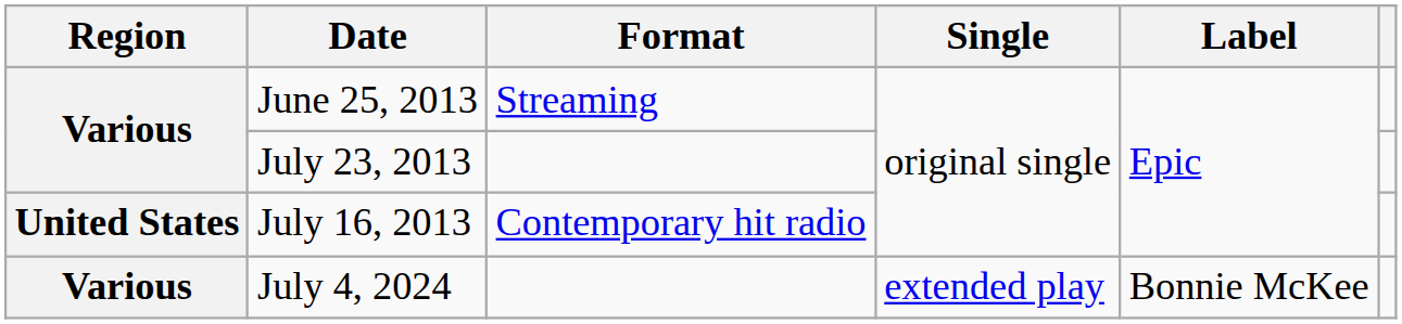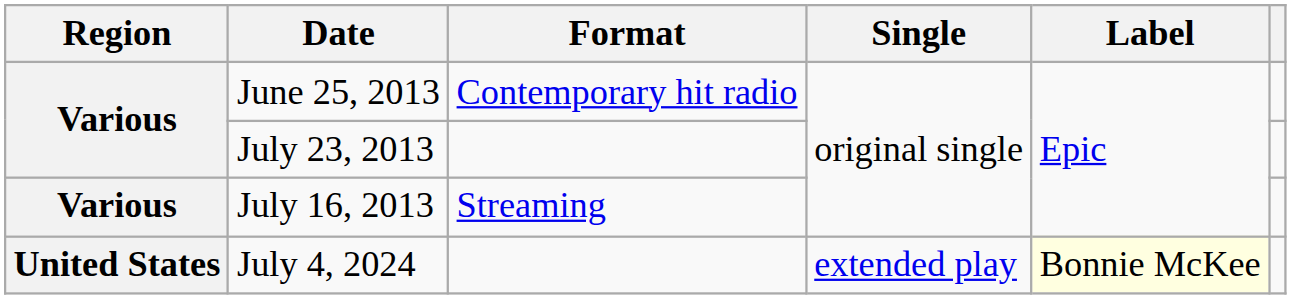June 25, 2013 | Format: Streaming -> Contemporary hit radio
July 16, 2013 | Region: United States -> Various
July 16, 2013 | Format: Contemporary hit radio -> Streaming
July 4, 2024 | Region: Various -> United States
July 4, 2024 | Label: no background -> lightyellow background
